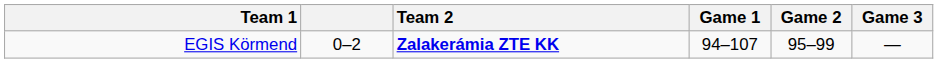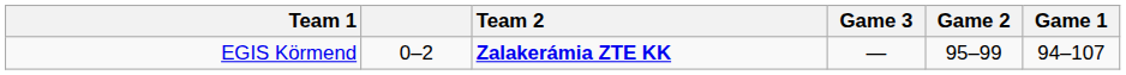columns swapped: Game 1 <-> Game 3
